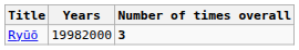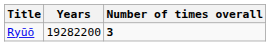Ryūō | Years: 19982000 -> 19282200
